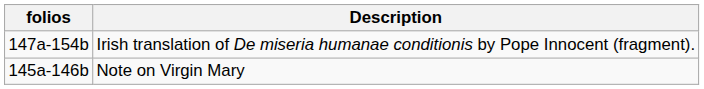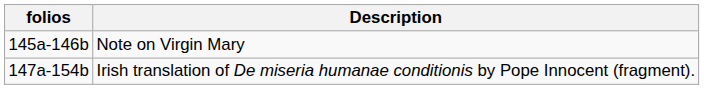rows swapped: 145a-146b <-> 147a-154b
